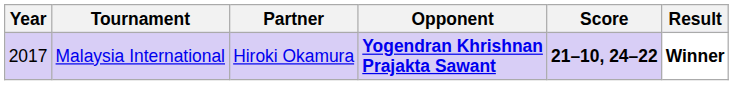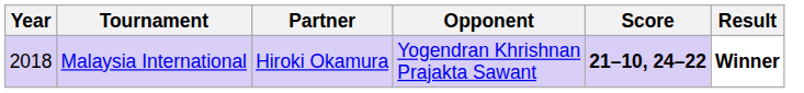Malaysia International | Year: 2017 -> 2018
Malaysia International | Opponent: bold -> normal
